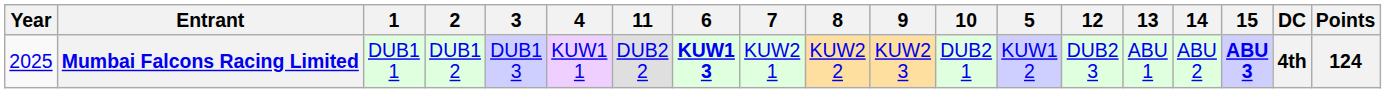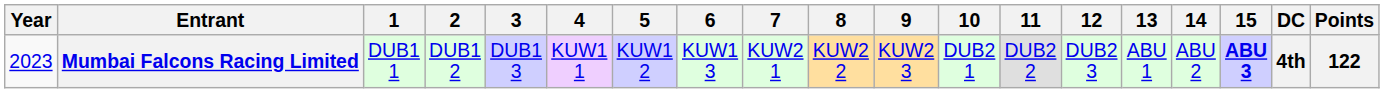columns swapped: 5 <-> 11
Mumbai Falcons Racing Limited | Year: 2025 -> 2023
Mumbai Falcons Racing Limited | 6: bold -> normal
Mumbai Falcons Racing Limited | Points: 124 -> 122
